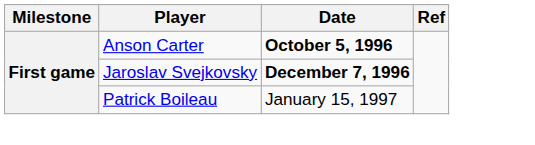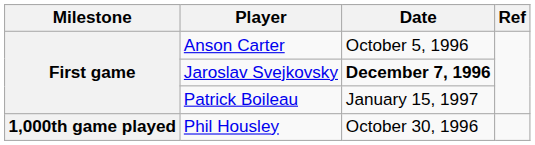Anson Carter | Date: bold -> normal
+ row: 1,000th game played | Phil Housley | October 30, 1996
